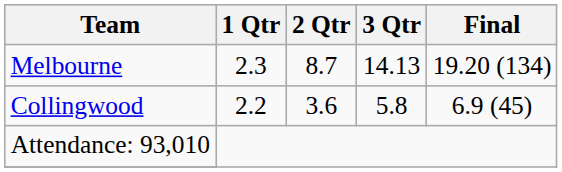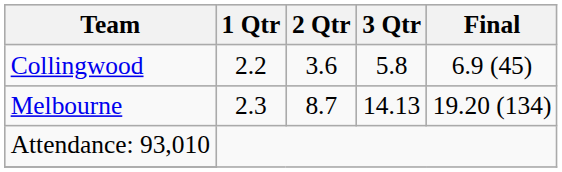rows swapped: Melbourne <-> Collingwood
